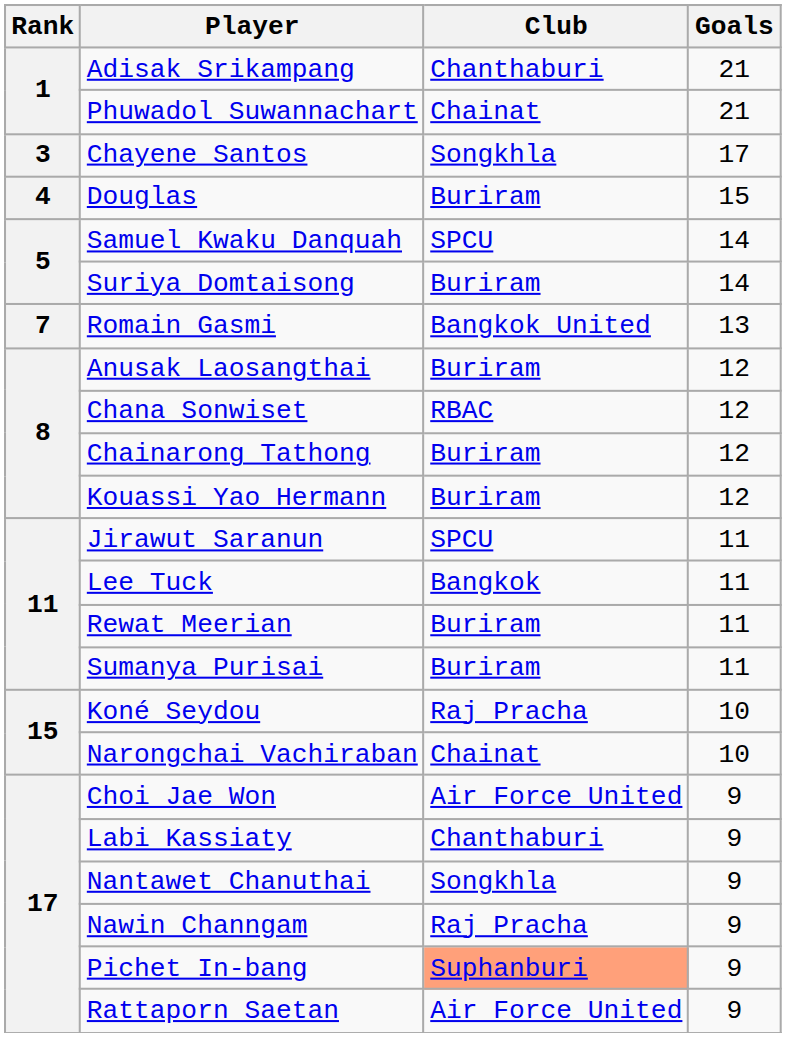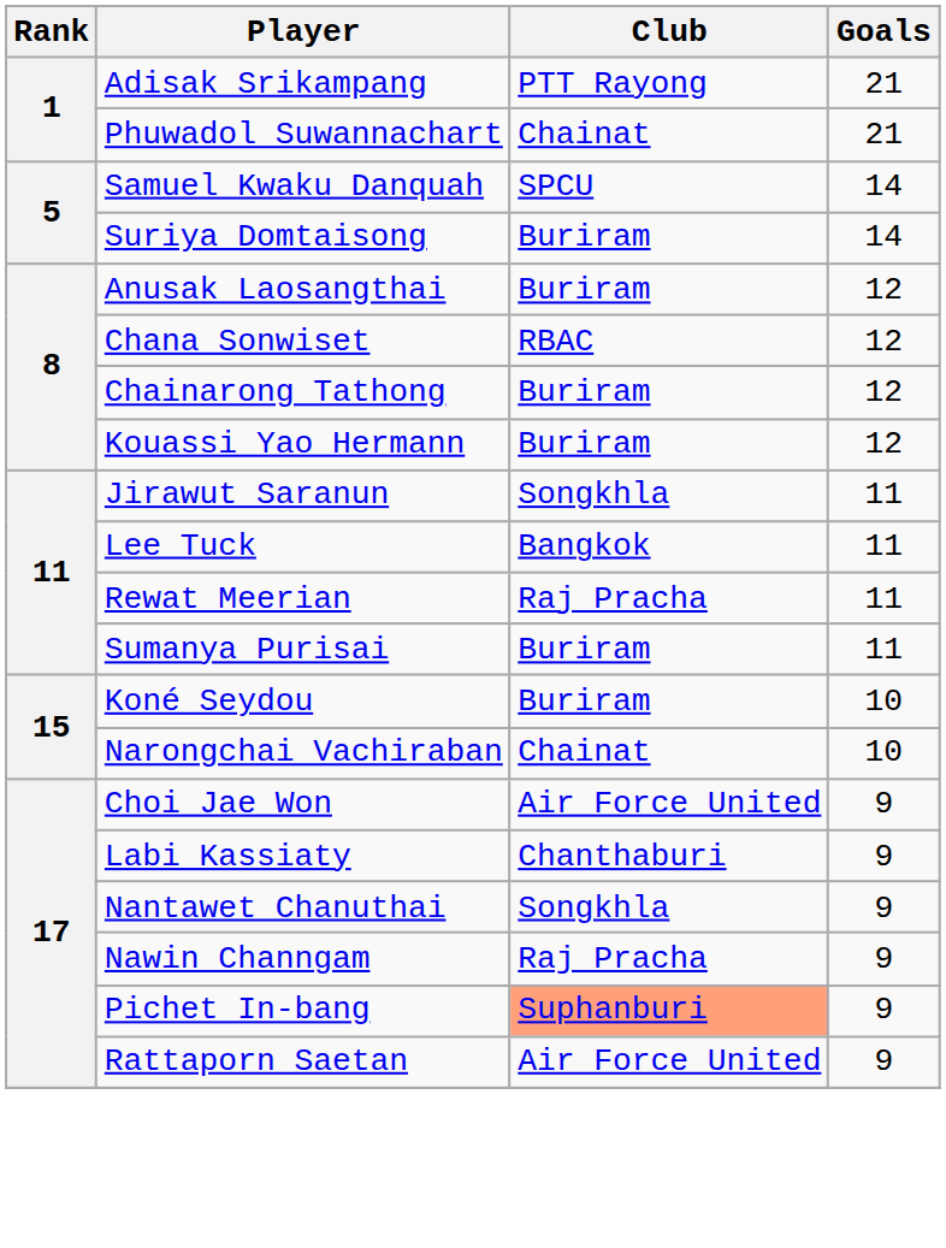Adisak Srikampang | Club: Chanthaburi -> PTT Rayong
- row: 3 | Chayene Santos | Songkhla | 17
- row: 4 | Douglas | Buriram | 15
- row: 7 | Romain Gasmi | Bangkok United | 13
Jirawut Saranun | Club: SPCU -> Songkhla
Rewat Meerian | Club: Buriram -> Raj Pracha
Koné Seydou | Club: Raj Pracha -> Buriram
